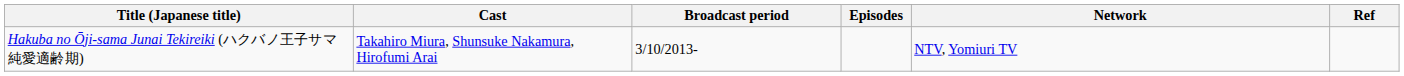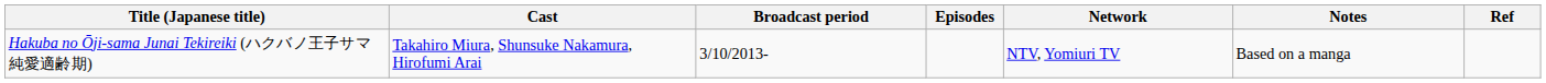+ column: Notes | Based on a manga
